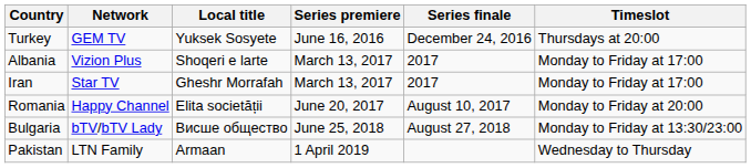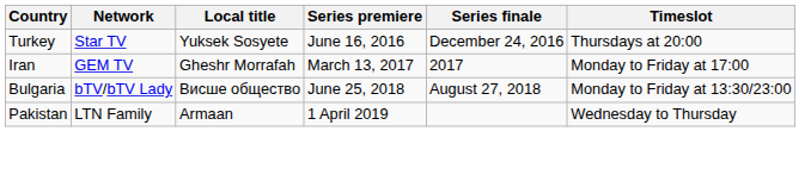Turkey | Network: GEM TV -> Star TV
- row: Albania | Vizion Plus | Shoqeri e larte | March 13, 2017 | 2017 | Monday to Friday at 17:00
Iran | Network: Star TV -> GEM TV
- row: Romania | Happy Channel | Elita societății | June 20, 2017 | August 10, 2017 | Monday to Friday at 20:00
